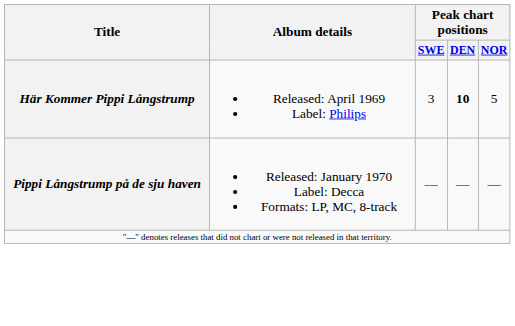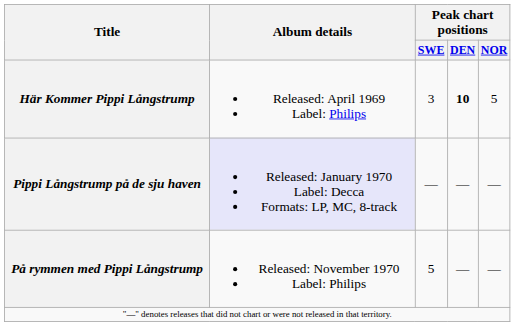Pippi Långstrump på de sju haven | Album details: no background -> lavender background
+ row: På rymmen med Pippi Långstrump | Released: November 1970 Label: Philips | 5 | — | —
